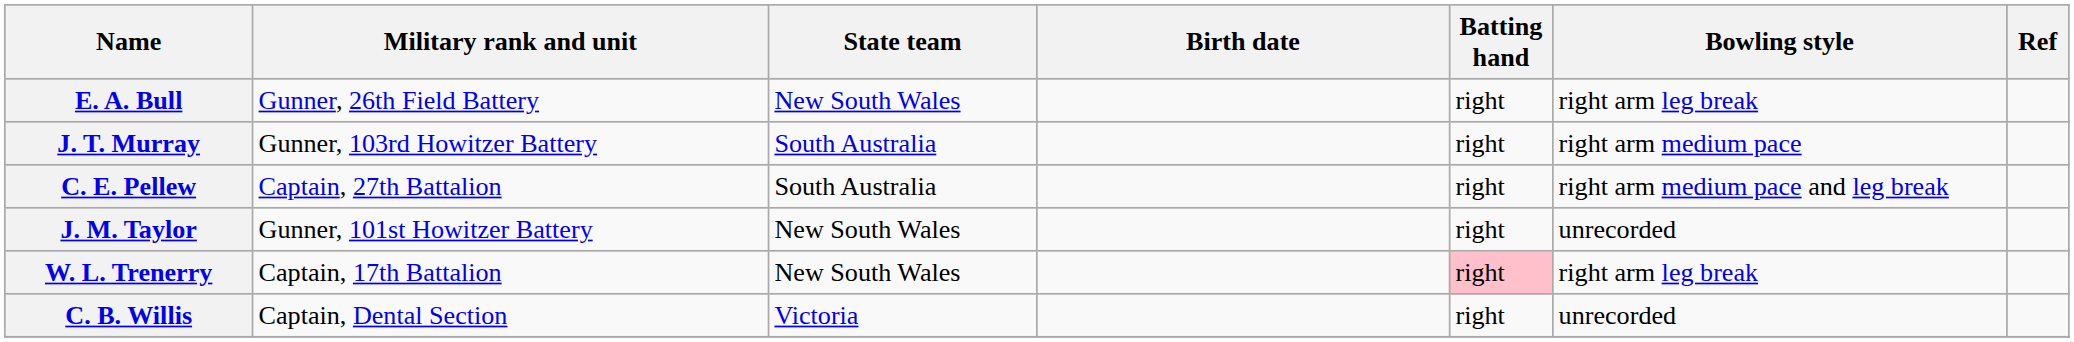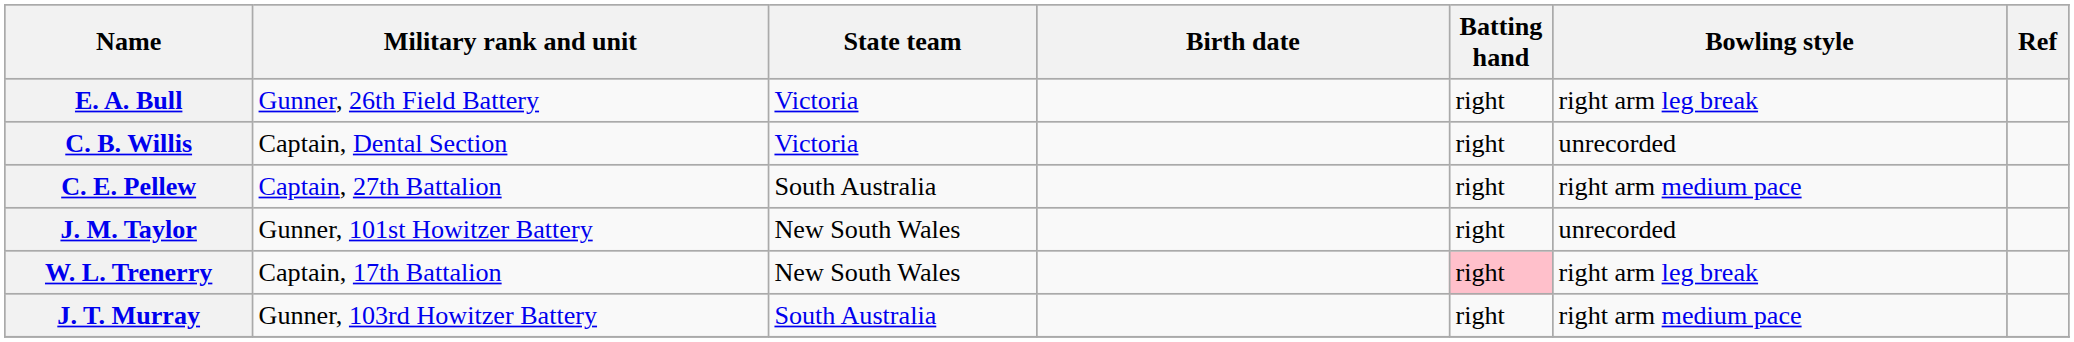E. A. Bull | State team: New South Wales -> Victoria
rows swapped: J. T. Murray <-> C. B. Willis
C. E. Pellew | Bowling style: right arm medium pace and leg break -> right arm medium pace
